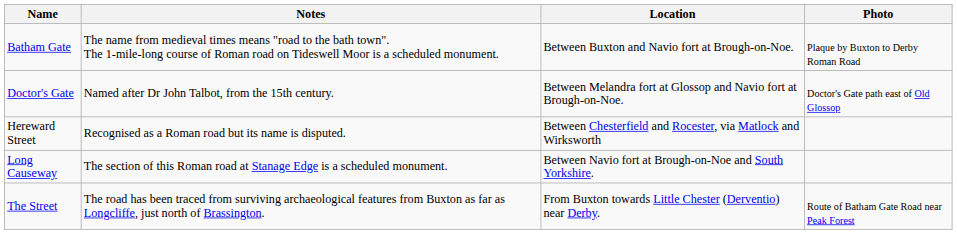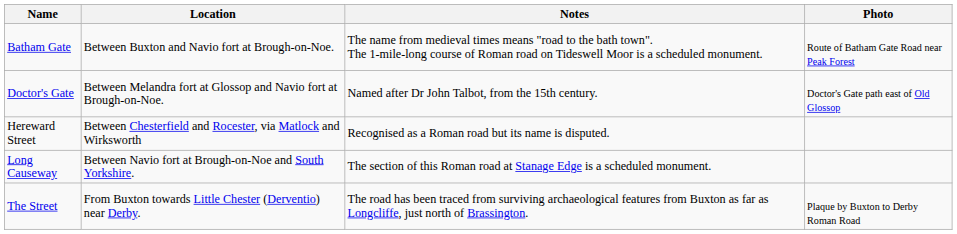columns swapped: Location <-> Notes
Batham Gate | Photo: Plaque by Buxton to Derby Roman Road -> Route of Batham Gate Road near Peak Forest
The Street | Photo: Route of Batham Gate Road near Peak Forest -> Plaque by Buxton to Derby Roman Road
